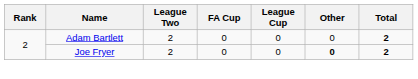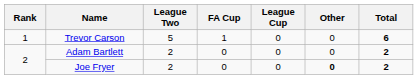+ row: 1 | Trevor Carson | 5 | 1 | 0 | 0 | 6
